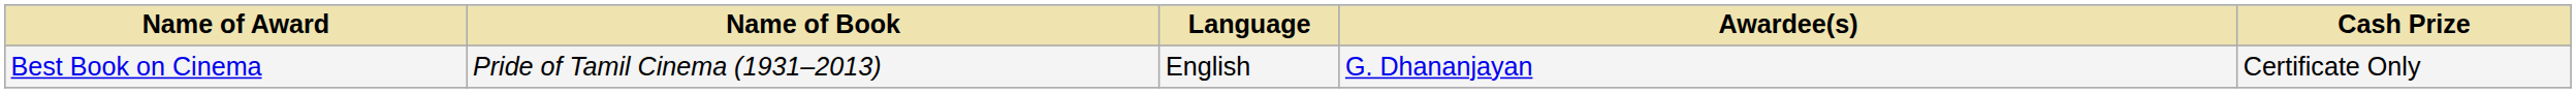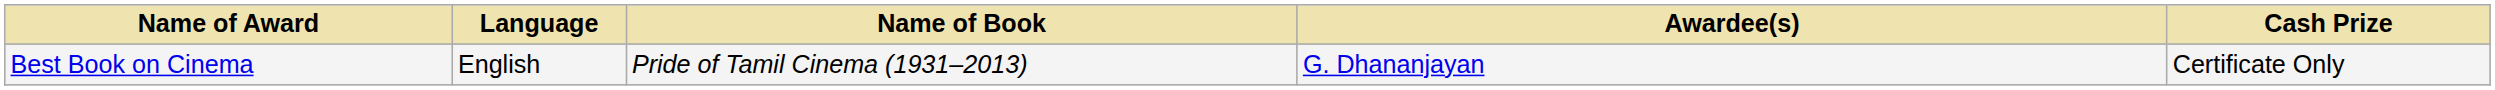columns swapped: Name of Book <-> Language
